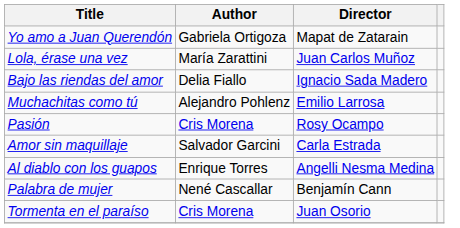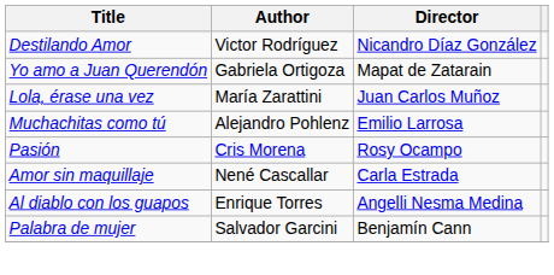+ row: Destilando Amor | Victor Rodríguez | Nicandro Díaz González
- row: Bajo las riendas del amor | Delia Fiallo | Ignacio Sada Madero
Amor sin maquillaje | Author: Salvador Garcini -> Nené Cascallar
Palabra de mujer | Author: Nené Cascallar -> Salvador Garcini
- row: Tormenta en el paraíso | Cris Morena | Juan Osorio
